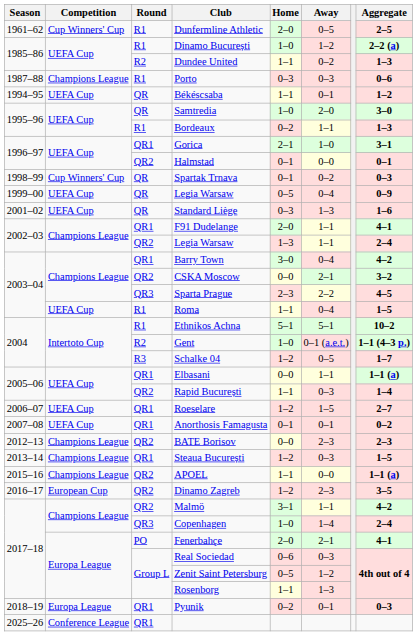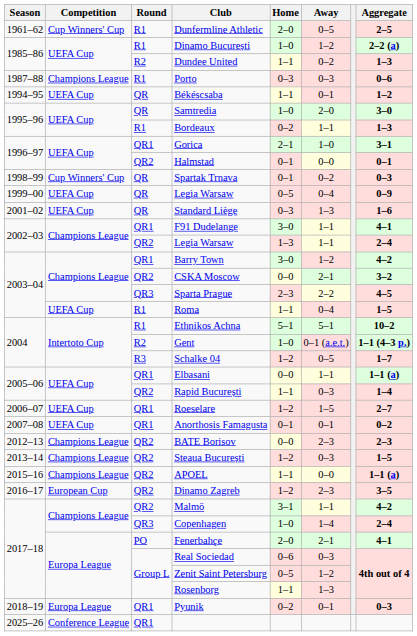F91 Dudelange | Home: 2–0 -> 3–0
Barry Town | Away: 0–4 -> 1–2
Steaua București | Round: QR1 -> QR2
